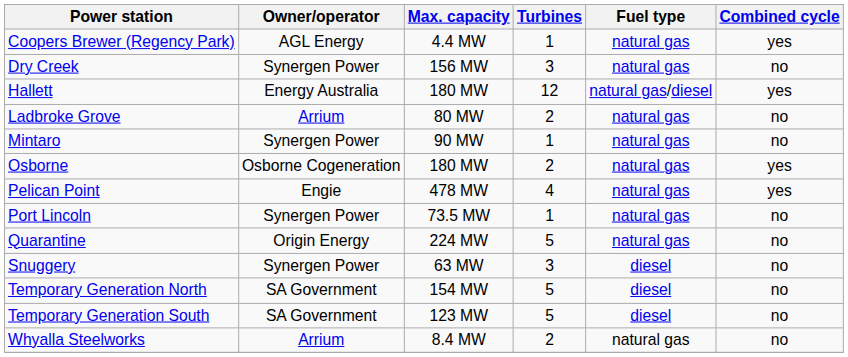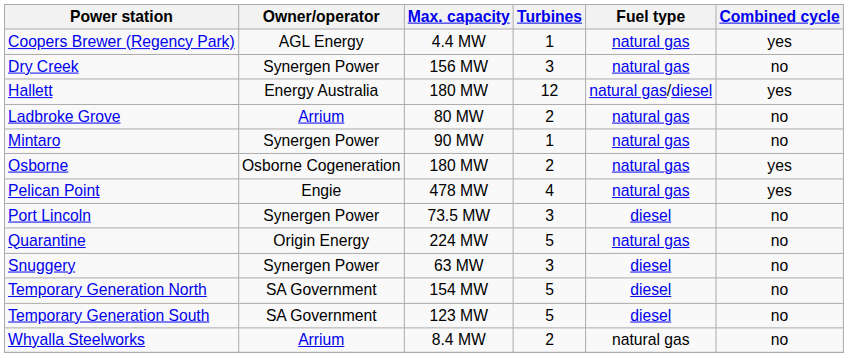Port Lincoln | Turbines: 1 -> 3
Port Lincoln | Fuel type: natural gas -> diesel
